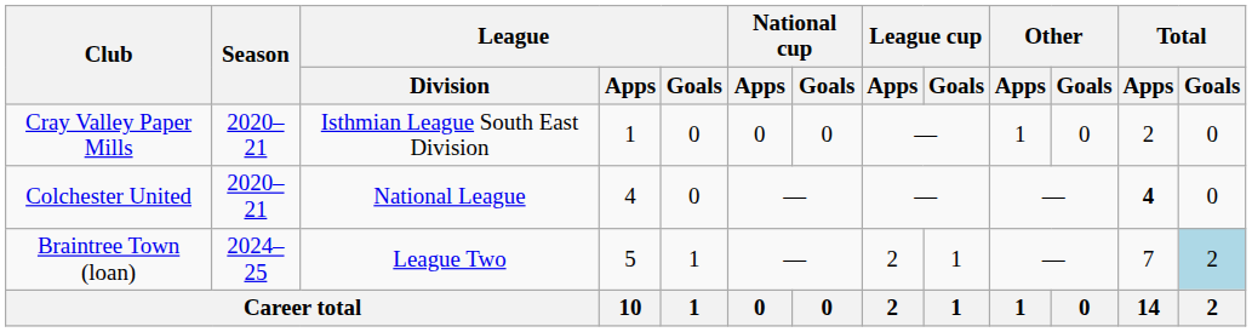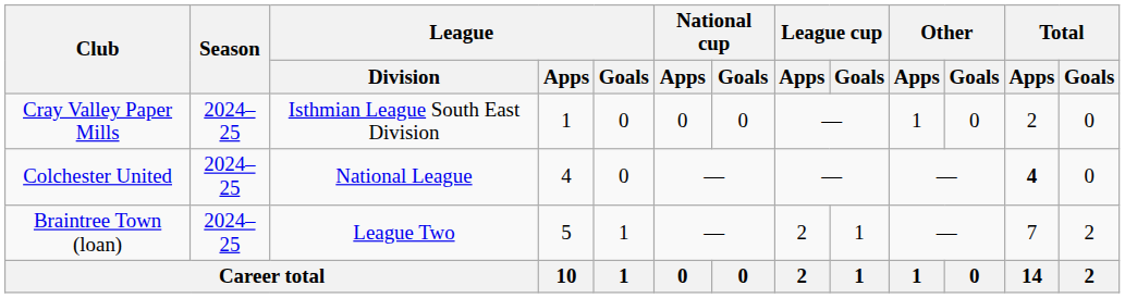Cray Valley Paper Mills | Season: 2020–21 -> 2024–25
Colchester United | Season: 2020–21 -> 2024–25
Braintree Town (loan) | Total / Goals: lightblue background -> no background
